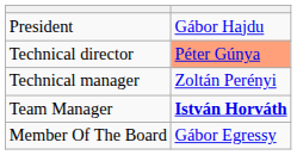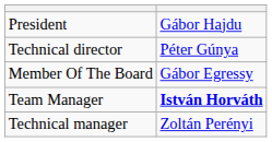Technical director | column 2: lightsalmon background -> no background
rows swapped: Member Of The Board <-> Technical manager
